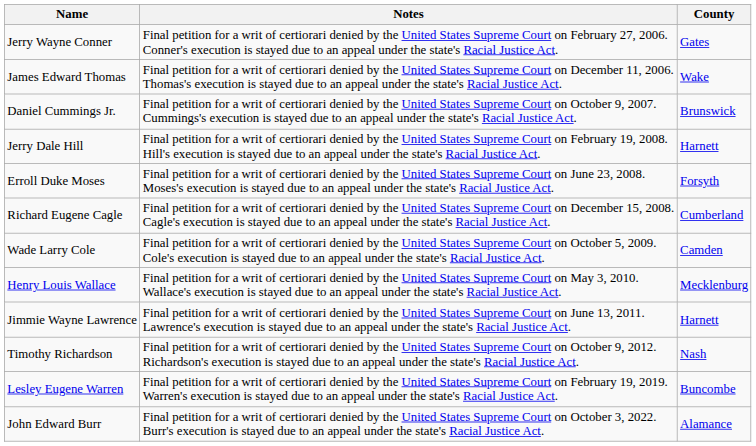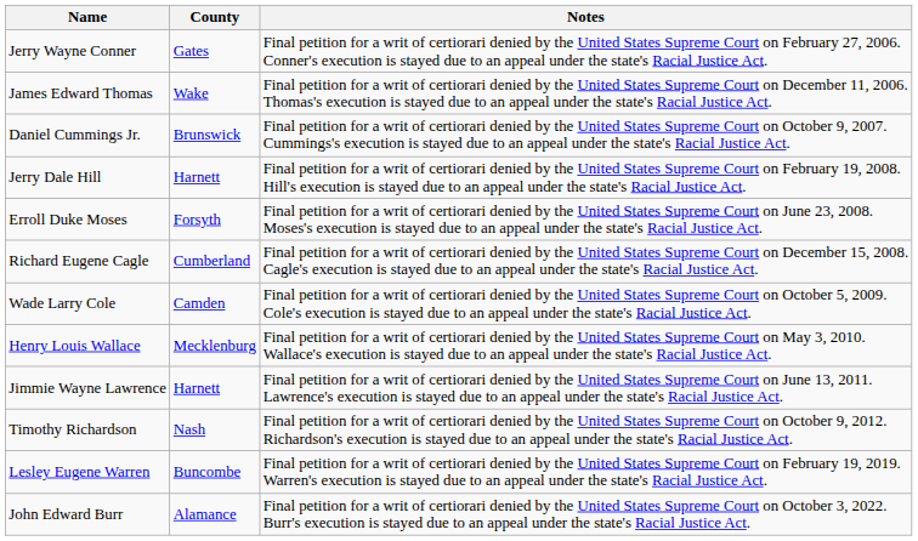columns swapped: County <-> Notes
